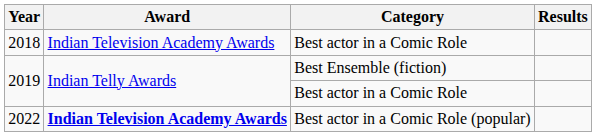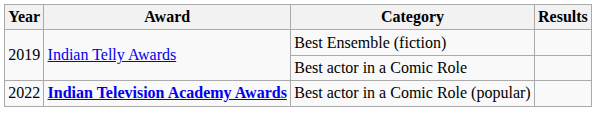- row: 2018 | Indian Television Academy Awards | Best actor in a Comic Role
